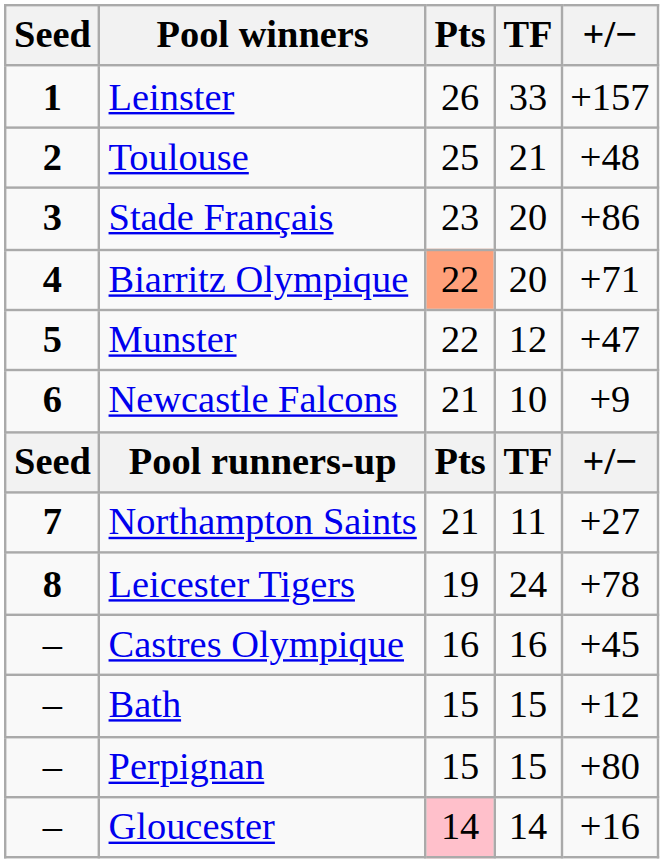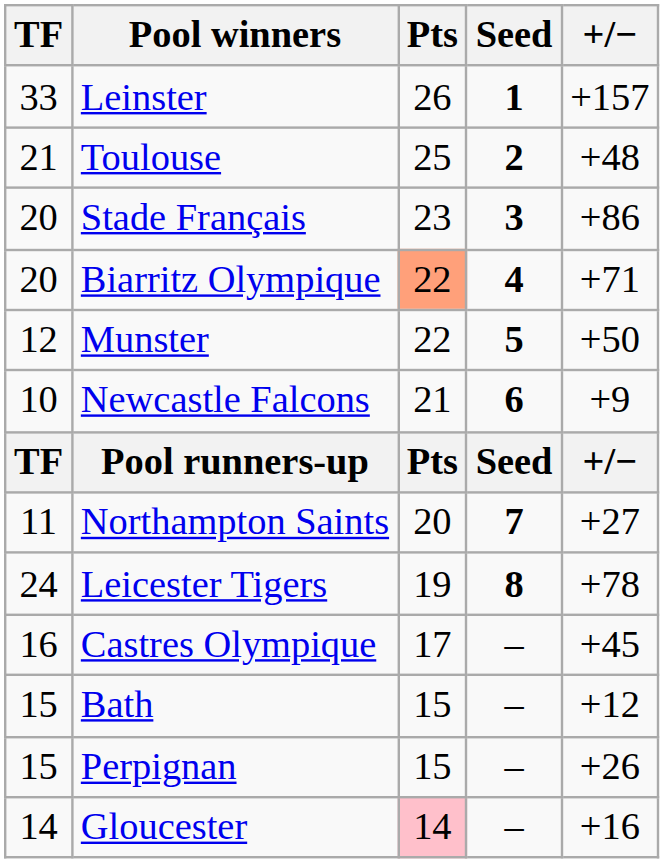columns swapped: Seed <-> TF
Munster | +/−: +47 -> +50
Northampton Saints | Pts: 21 -> 20
Castres Olympique | Pts: 16 -> 17
Perpignan | +/−: +80 -> +26
